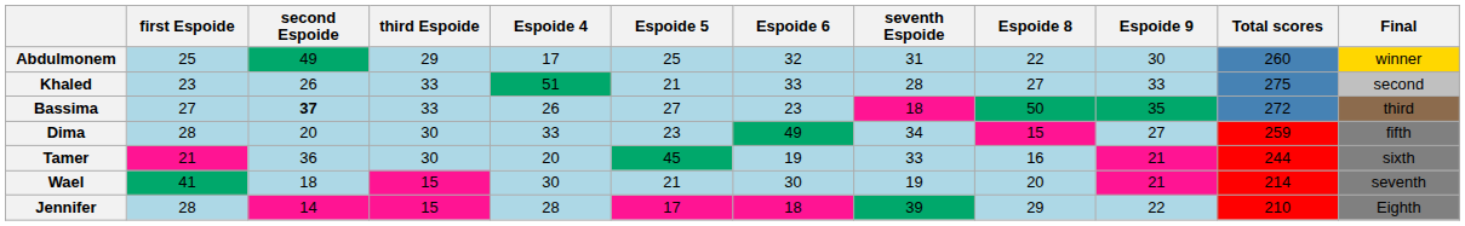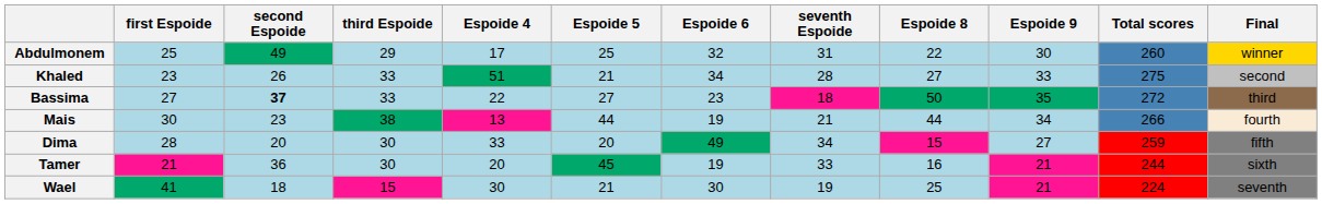Khaled | Espoide 6: 33 -> 34
Bassima | Espoide 4: 26 -> 22
+ row: Mais | 30 | 23 | 38 | 13 | 44 | 19 | 21 | 44 | 34 | 266 | fourth
Dima | Espoide 5: 23 -> 20
Wael | Espoide 8: 20 -> 25
Wael | Total scores: 214 -> 224
- row: Jennifer | 28 | 14 | 15 | 28 | 17 | 18 | 39 | 29 | 22 | 210 | Eighth
